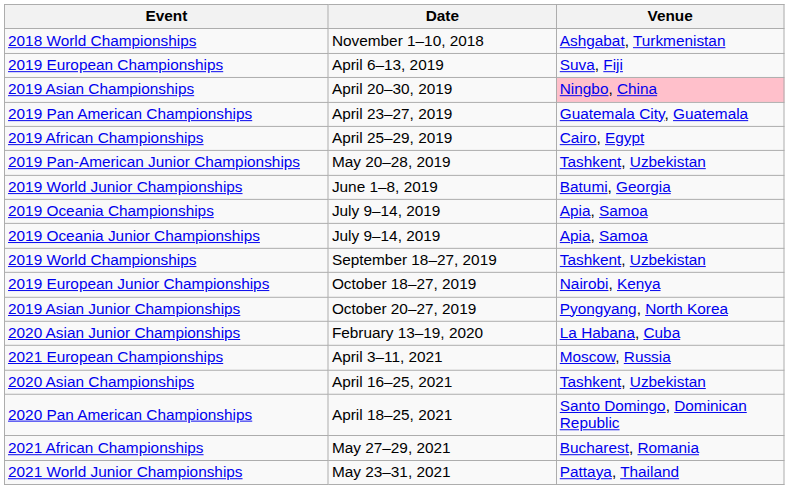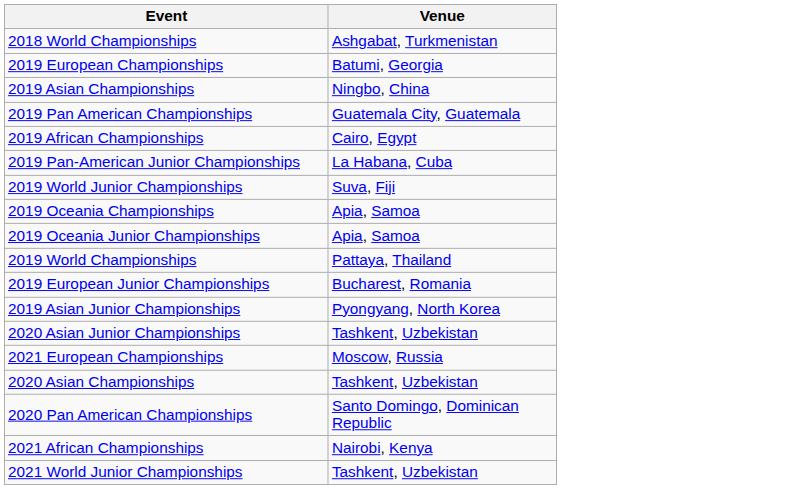- column: Date | November 1–10, 2018 | April 6–13, 2019 | April 20–30, 2019 | April 23–27, 2019 | April 25–29, 2019 | May 20–28, 2019 | June 1–8, 2019 | July 9–14, 2019 | July 9–14, 2019 | September 18–27, 2019 | October 18–27, 2019 | October 20–27, 2019 | February 13–19, 2020 | April 3–11, 2021 | April 16–25, 2021 | April 18–25, 2021 | May 27–29, 2021 | May 23–31, 2021
2019 European Championships | Venue: Suva, Fiji -> Batumi, Georgia
2019 Asian Championships | Venue: pink background -> no background
2019 Pan-American Junior Championships | Venue: Tashkent, Uzbekistan -> La Habana, Cuba
2019 World Junior Championships | Venue: Batumi, Georgia -> Suva, Fiji
2019 World Championships | Venue: Tashkent, Uzbekistan -> Pattaya, Thailand
2019 European Junior Championships | Venue: Nairobi, Kenya -> Bucharest, Romania
2020 Asian Junior Championships | Venue: La Habana, Cuba -> Tashkent, Uzbekistan
2021 African Championships | Venue: Bucharest, Romania -> Nairobi, Kenya
2021 World Junior Championships | Venue: Pattaya, Thailand -> Tashkent, Uzbekistan
